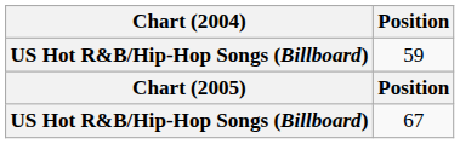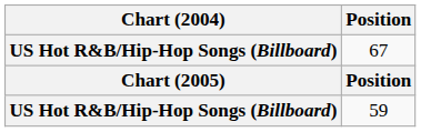rows swapped: 59 <-> 67
